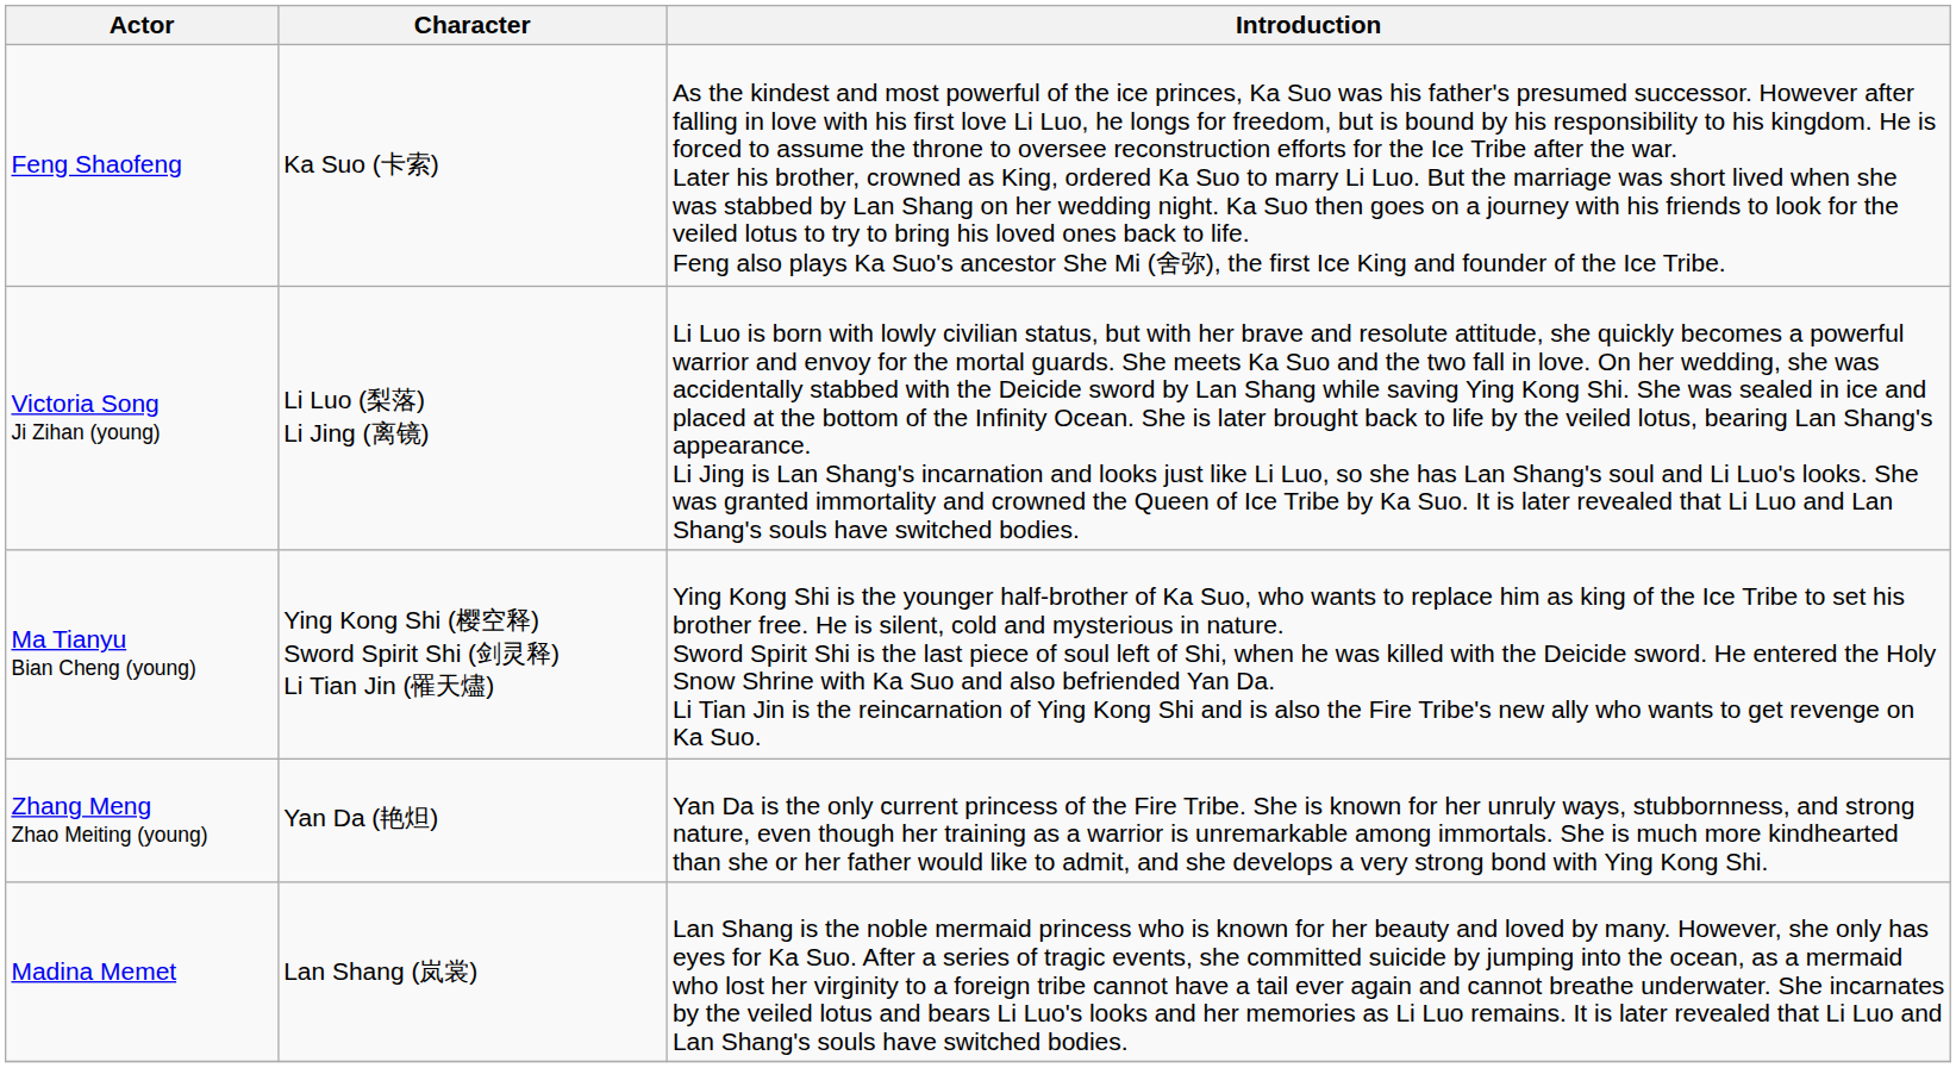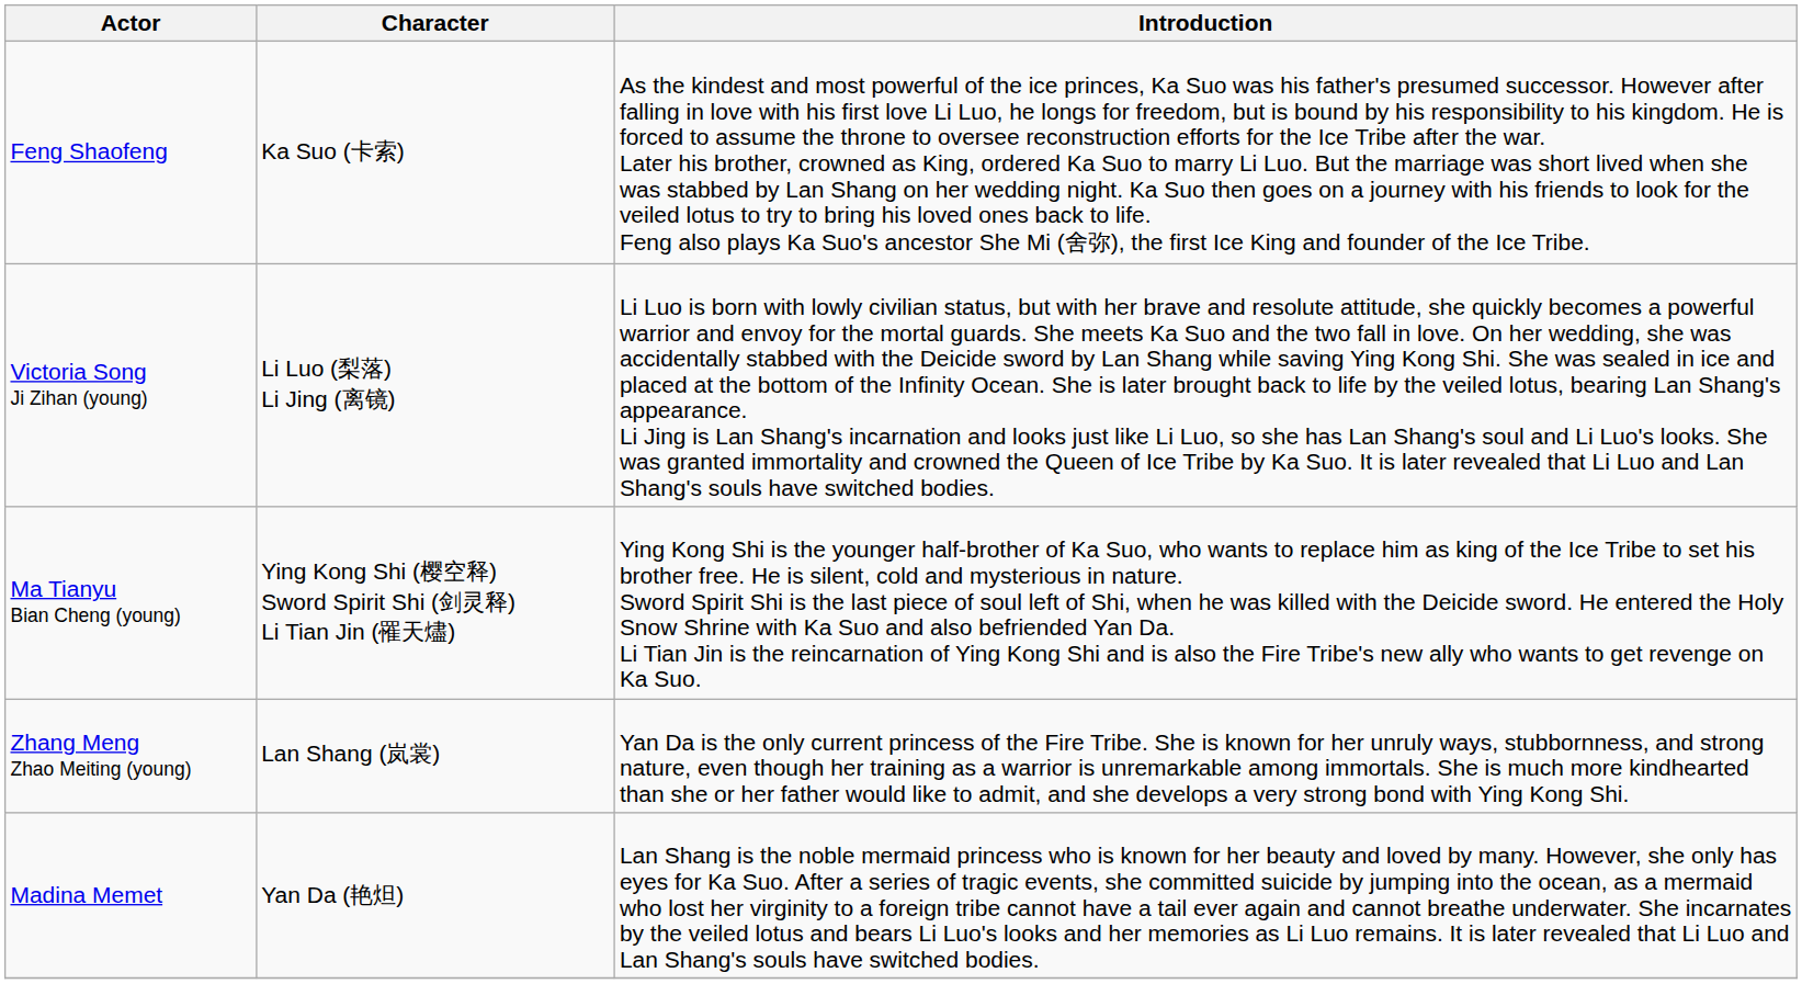Zhang Meng Zhao Meiting (young) | Character: Yan Da (艳炟) -> Lan Shang (岚裳)
Madina Memet | Character: Lan Shang (岚裳) -> Yan Da (艳炟)
